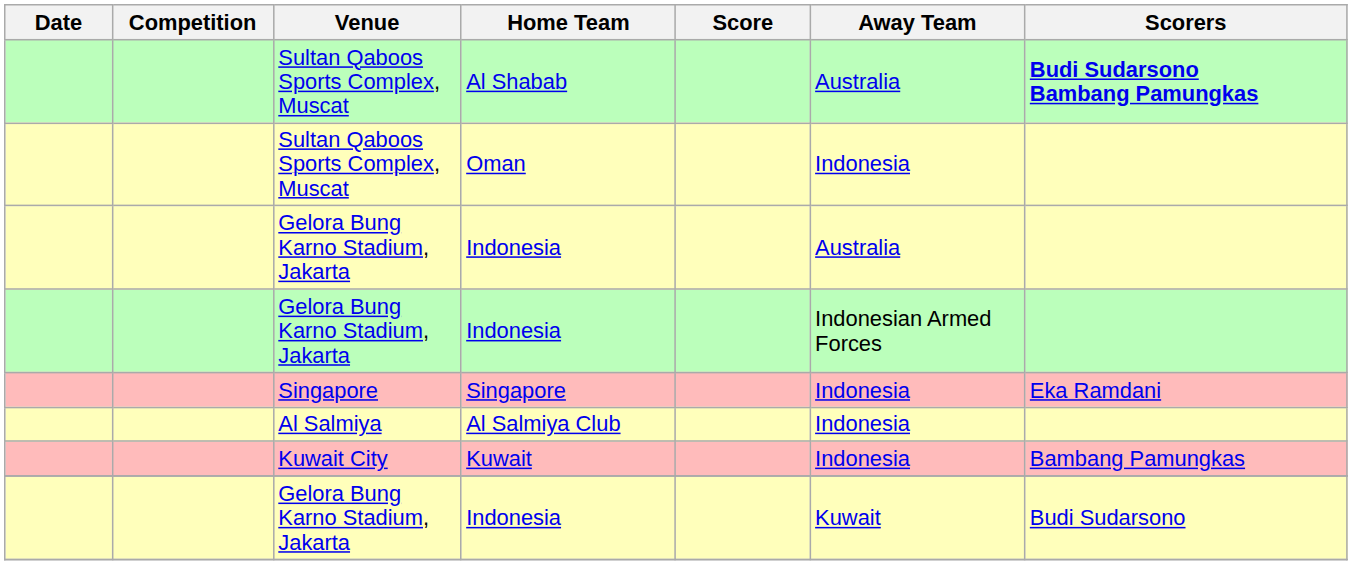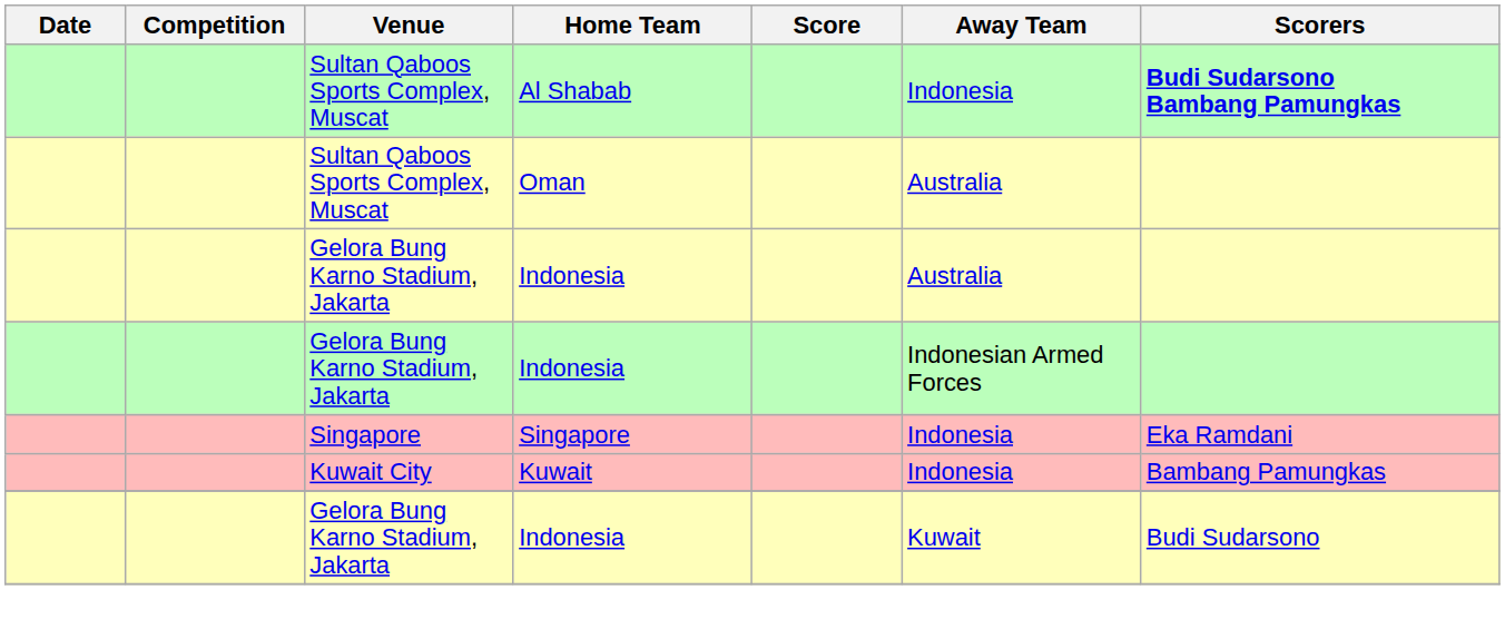Al Shabab | Away Team: Australia -> Indonesia
Oman | Away Team: Indonesia -> Australia
- row: Al Salmiya | Al Salmiya Club | Indonesia
